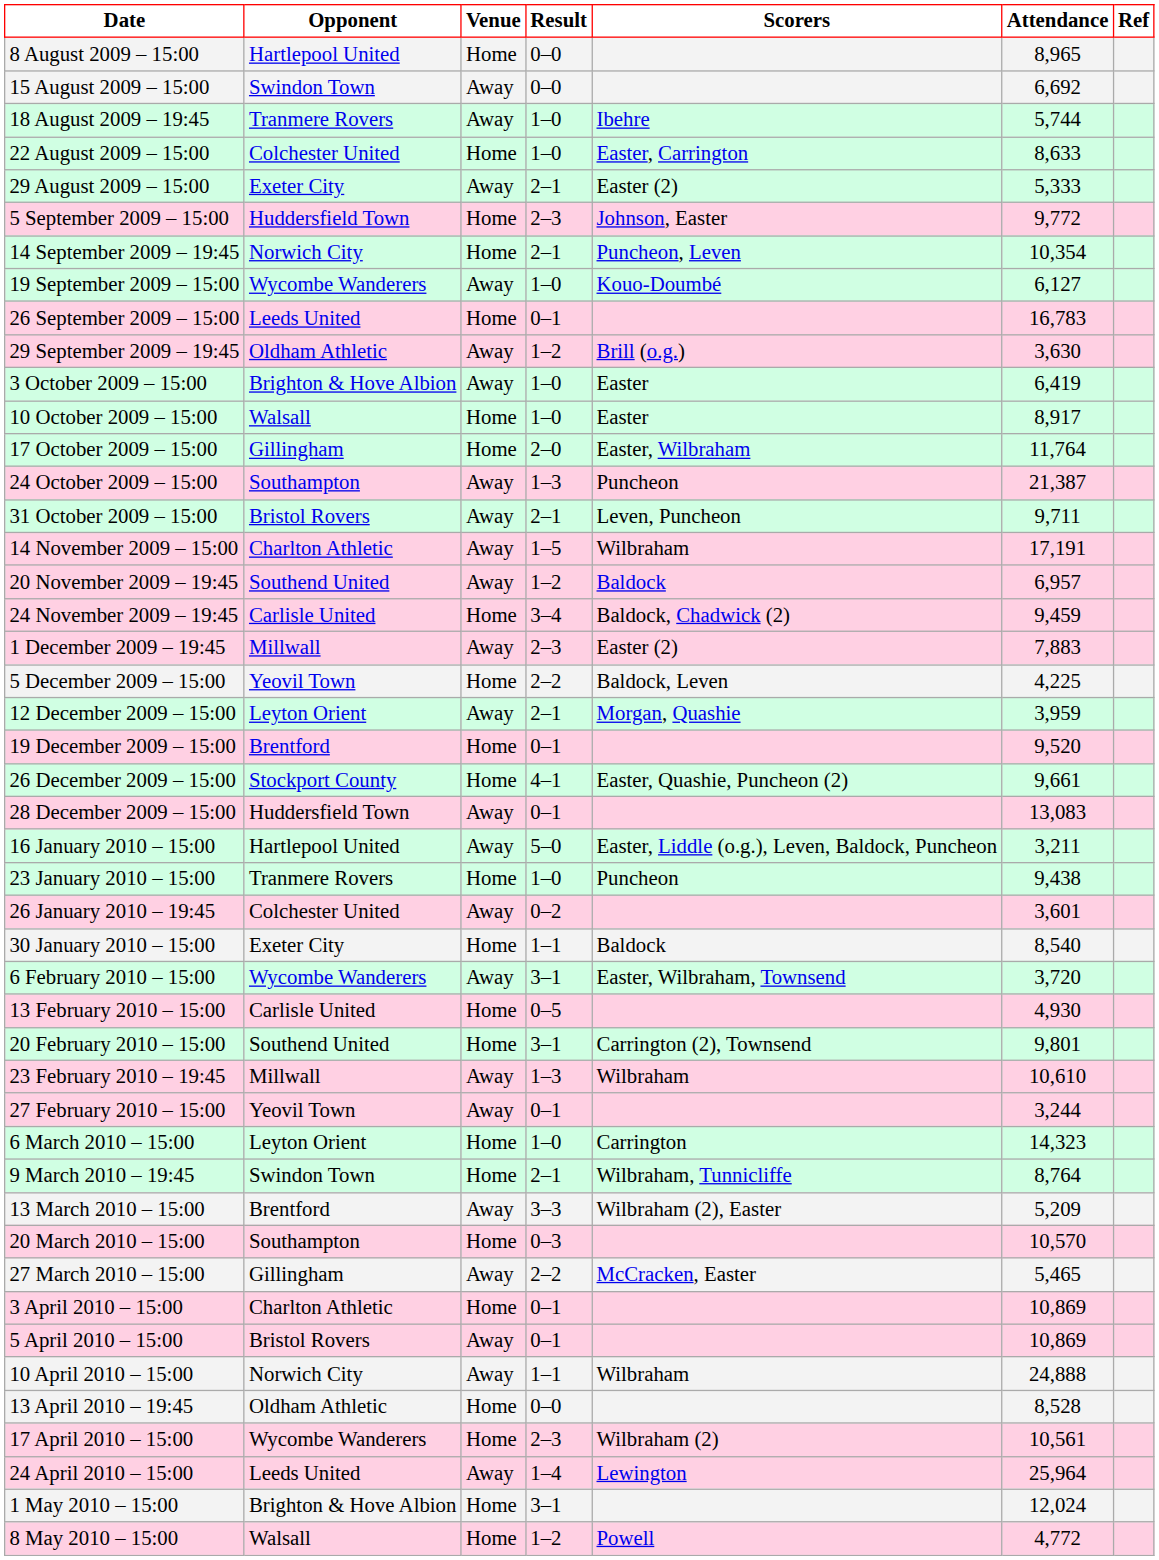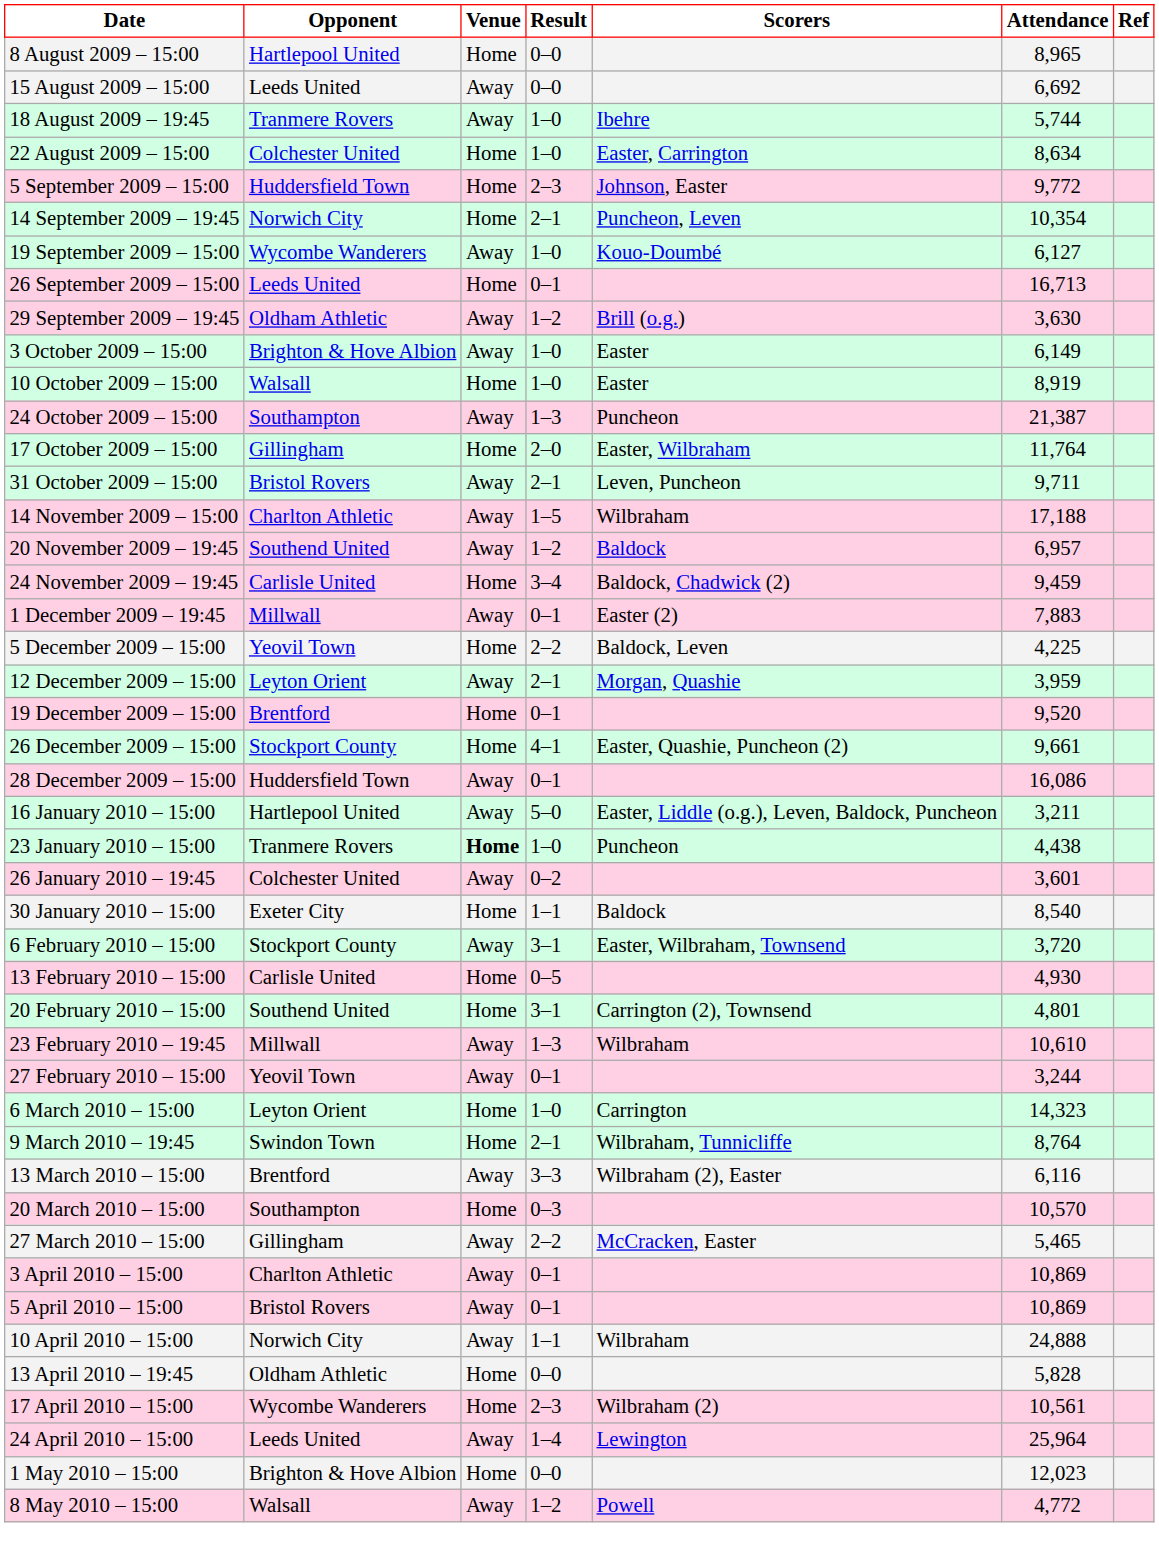15 August 2009 – 15:00 | Opponent: Swindon Town -> Leeds United
22 August 2009 – 15:00 | Attendance: 8,633 -> 8,634
- row: 29 August 2009 – 15:00 | Exeter City | Away | 2–1 | Easter (2) | 5,333
26 September 2009 – 15:00 | Attendance: 16,783 -> 16,713
3 October 2009 – 15:00 | Attendance: 6,419 -> 6,149
10 October 2009 – 15:00 | Attendance: 8,917 -> 8,919
rows swapped: 17 October 2009 – 15:00 <-> 24 October 2009 – 15:00
14 November 2009 – 15:00 | Attendance: 17,191 -> 17,188
1 December 2009 – 19:45 | Result: 2–3 -> 0–1
28 December 2009 – 15:00 | Attendance: 13,083 -> 16,086
23 January 2010 – 15:00 | Venue: normal -> bold
23 January 2010 – 15:00 | Attendance: 9,438 -> 4,438
6 February 2010 – 15:00 | Opponent: Wycombe Wanderers -> Stockport County
20 February 2010 – 15:00 | Attendance: 9,801 -> 4,801
13 March 2010 – 15:00 | Attendance: 5,209 -> 6,116
3 April 2010 – 15:00 | Venue: Home -> Away
13 April 2010 – 19:45 | Attendance: 8,528 -> 5,828
1 May 2010 – 15:00 | Result: 3–1 -> 0–0
1 May 2010 – 15:00 | Attendance: 12,024 -> 12,023
8 May 2010 – 15:00 | Venue: Home -> Away
